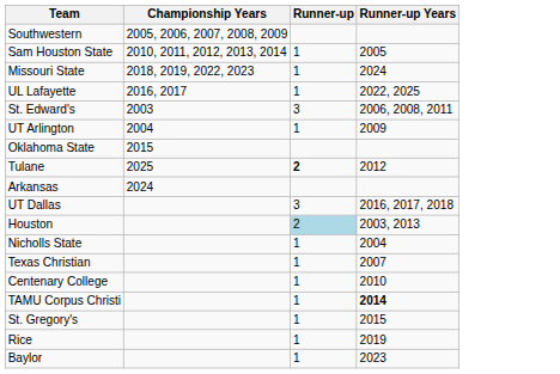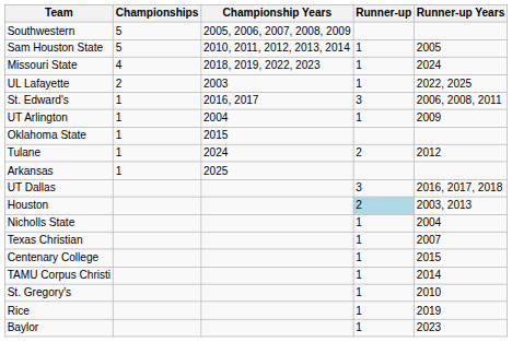+ column: Championships | 5 | 5 | 4 | 2 | 1 | 1 | 1 | 1 | 1
UL Lafayette | Championship Years: 2016, 2017 -> 2003
St. Edward's | Championship Years: 2003 -> 2016, 2017
Tulane | Championship Years: 2025 -> 2024
Tulane | Runner-up: bold -> normal
Arkansas | Championship Years: 2024 -> 2025
Centenary College | Runner-up Years: 2010 -> 2015
TAMU Corpus Christi | Runner-up Years: bold -> normal
St. Gregory's | Runner-up Years: 2015 -> 2010
